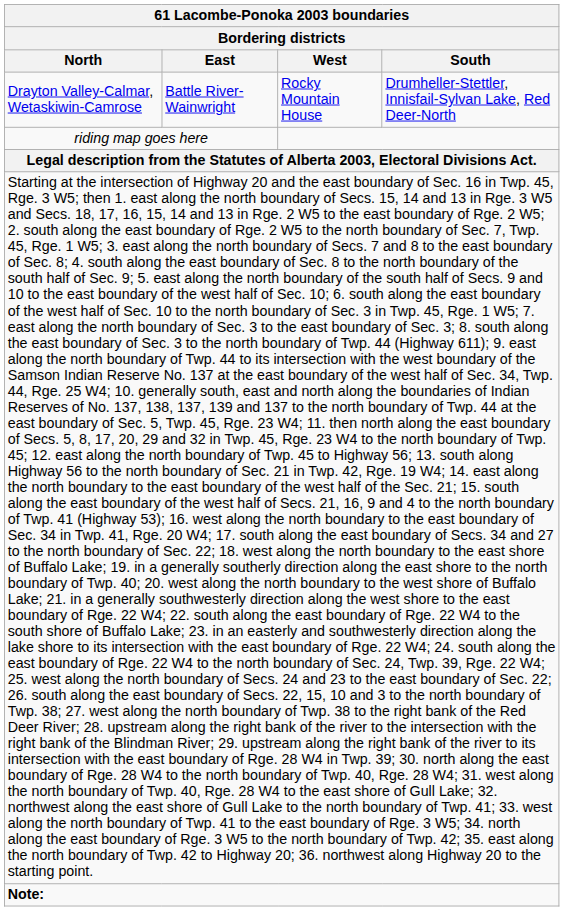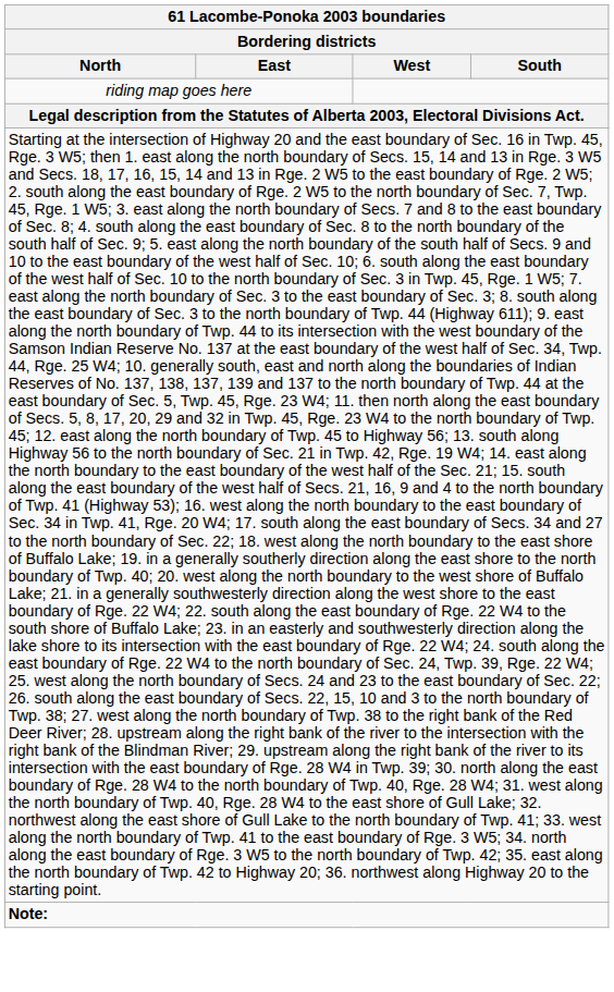- row: Drayton Valley-Calmar, Wetaskiwin-Camrose | Battle River-Wainwright | Rocky Mountain House | Drumheller-Stettler, Innisfail-Sylvan Lake, Red Deer-North
